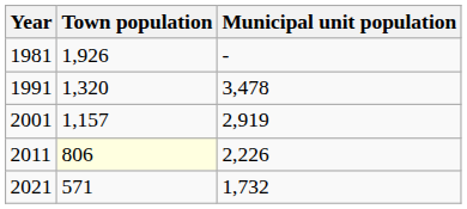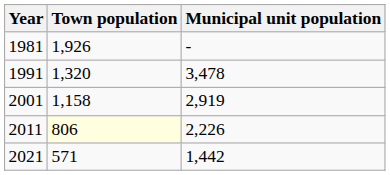2001 | Town population: 1,157 -> 1,158
2021 | Municipal unit population: 1,732 -> 1,442
